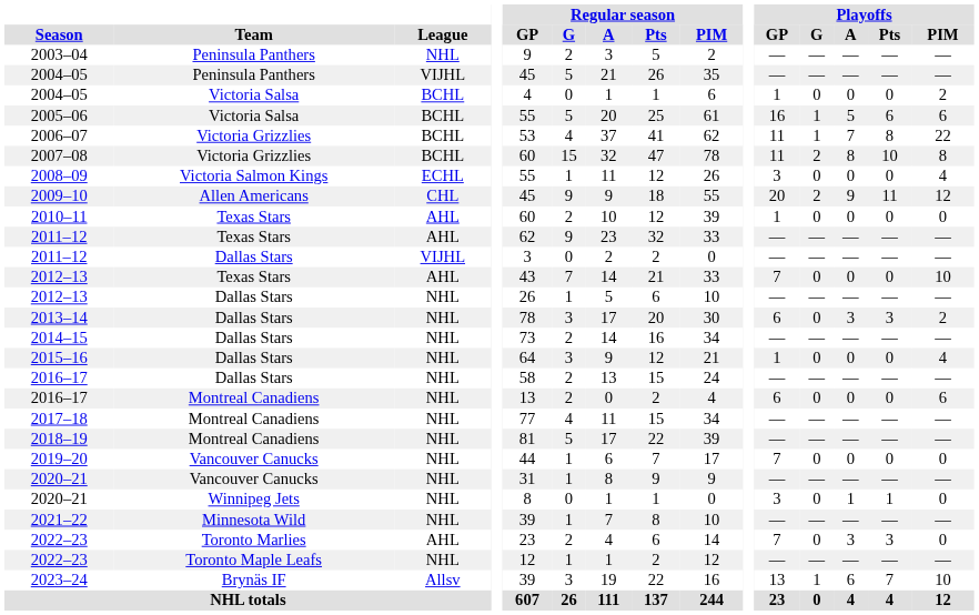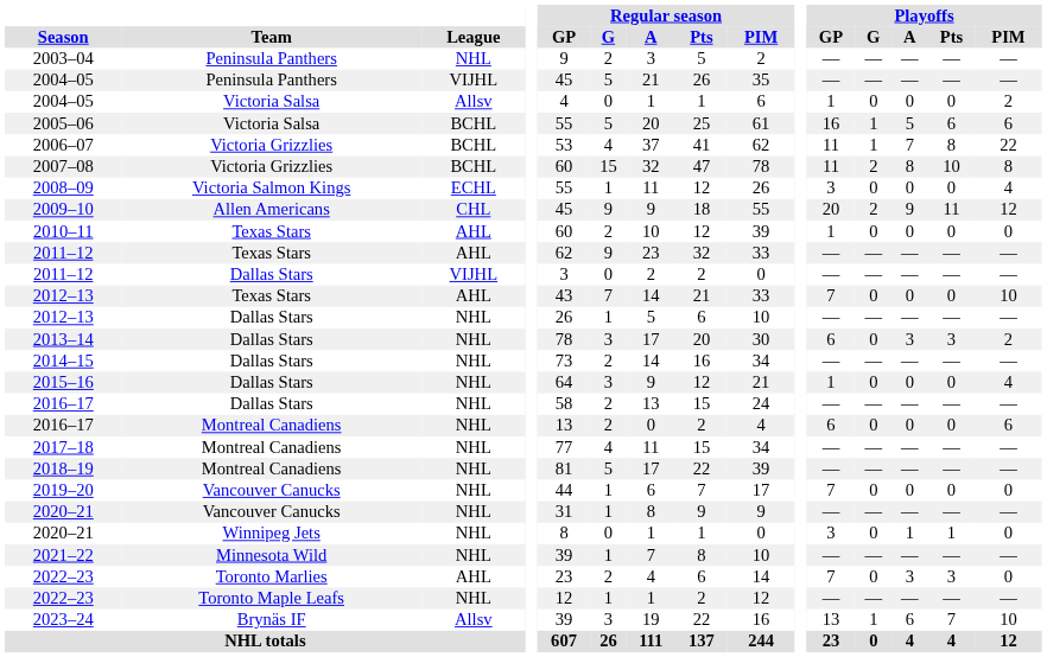2004–05 / Victoria Salsa | League: BCHL -> Allsv
